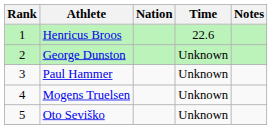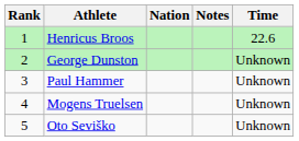columns swapped: Time <-> Notes
